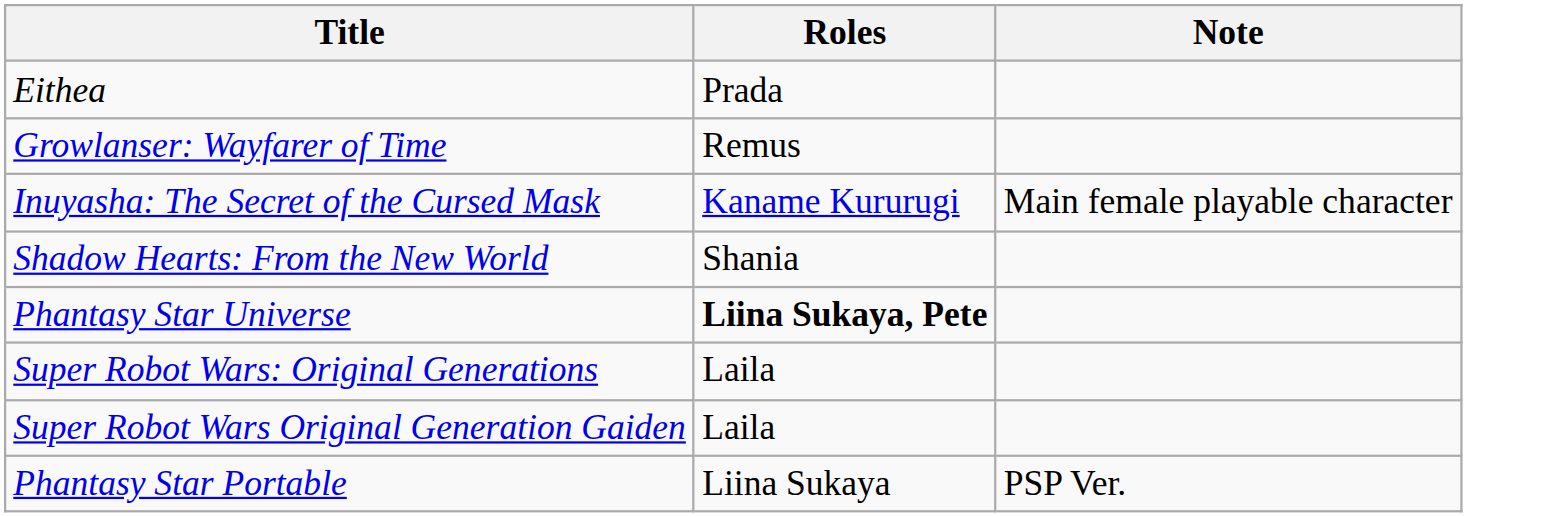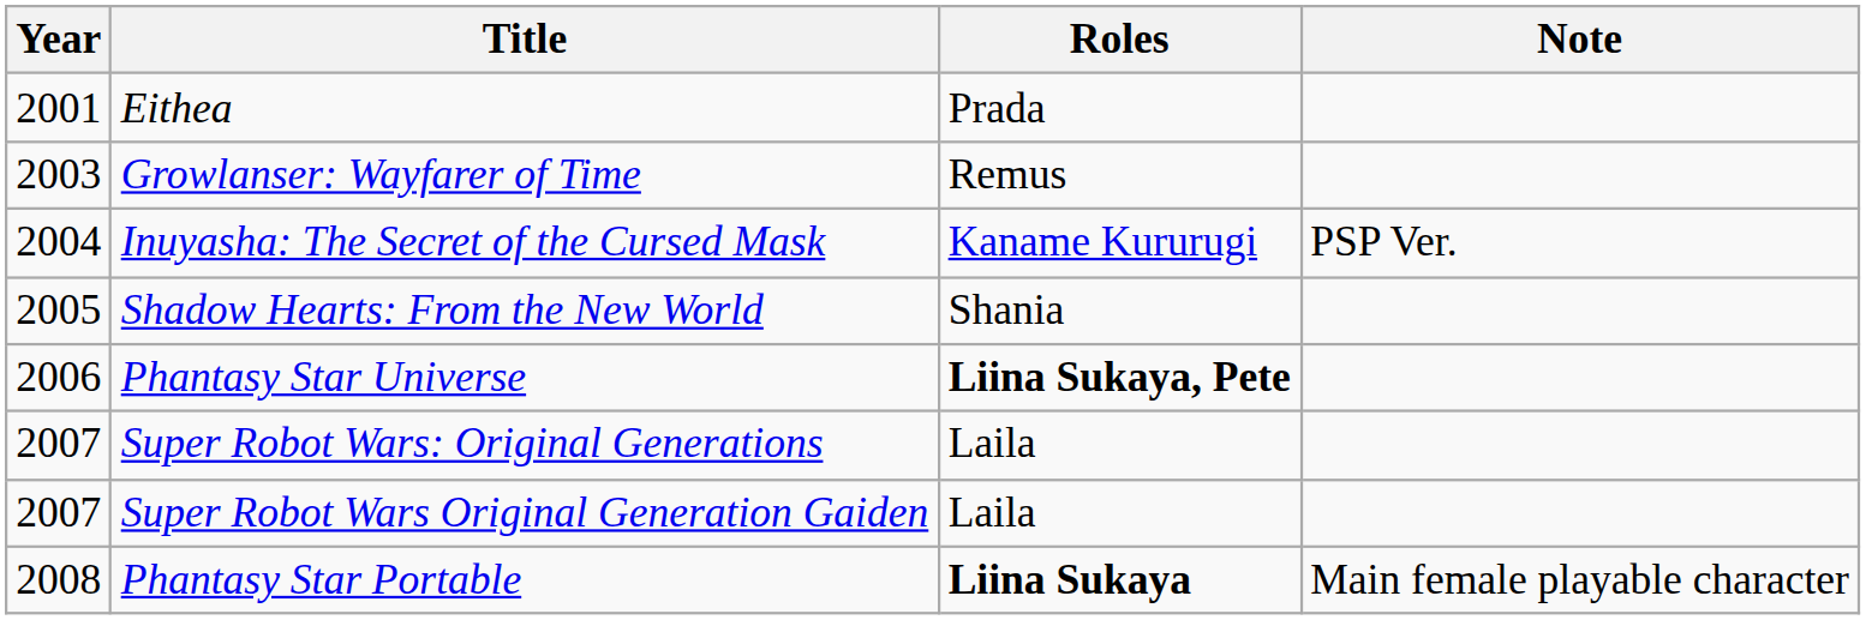+ column: Year | 2001 | 2003 | 2004 | 2005 | 2006 | 2007 | 2007 | 2008
Inuyasha: The Secret of the Cursed Mask | Note: Main female playable character -> PSP Ver.
Phantasy Star Portable | Roles: normal -> bold
Phantasy Star Portable | Note: PSP Ver. -> Main female playable character
